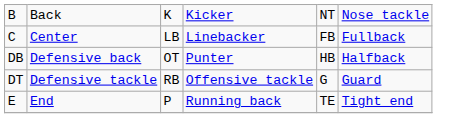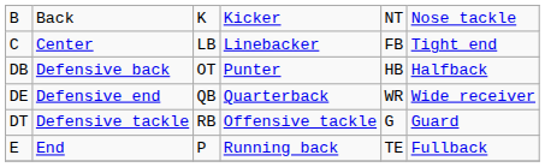C | column 6: Fullback -> Tight end
+ row: DE | Defensive end | QB | Quarterback | WR | Wide receiver
E | column 6: Tight end -> Fullback
